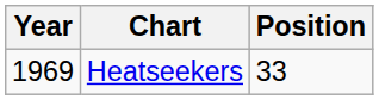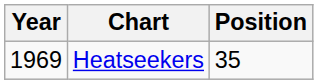Heatseekers | Position: 33 -> 35
